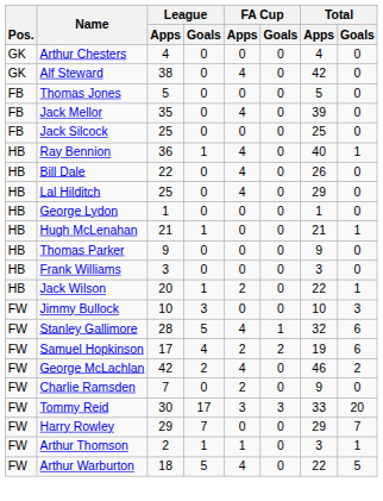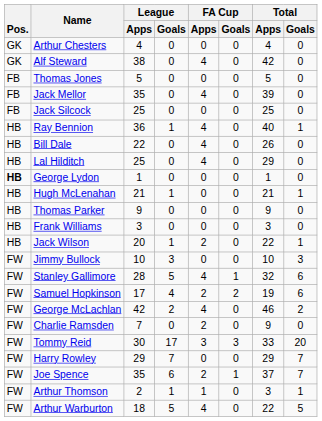George Lydon | Pos.: normal -> bold
+ row: FW | Joe Spence | 35 | 6 | 2 | 1 | 37 | 7
